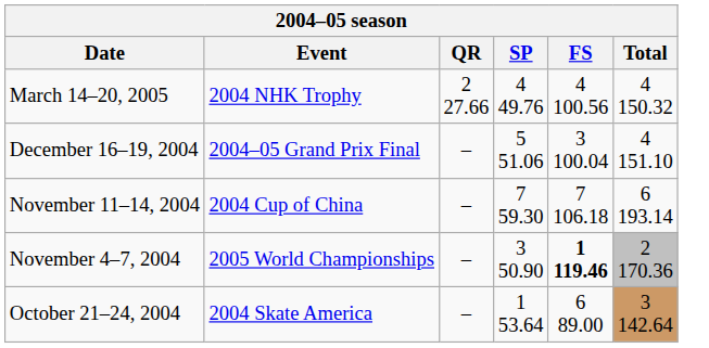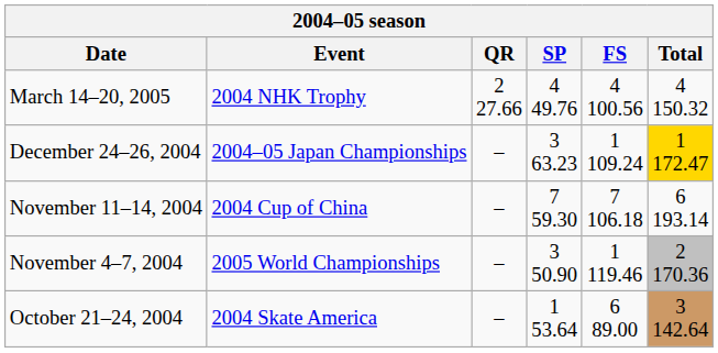+ row: December 24–26, 2004 | 2004–05 Japan Championships | – | 3 63.23 | 1 109.24 | 1 172.47
- row: December 16–19, 2004 | 2004–05 Grand Prix Final | – | 5 51.06 | 3 100.04 | 4 151.10
November 4–7, 2004 | FS: bold -> normal
